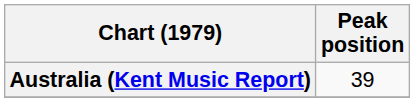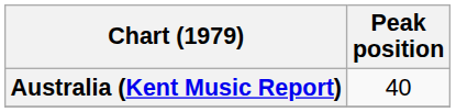Australia (Kent Music Report) | Peak position: 39 -> 40
